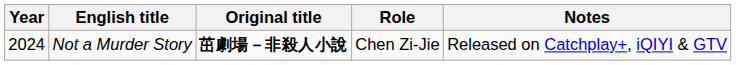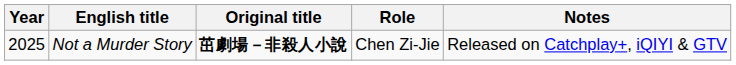Not a Murder Story | Year: 2024 -> 2025
